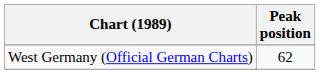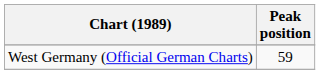West Germany (Official German Charts) | Peak position: 62 -> 59
